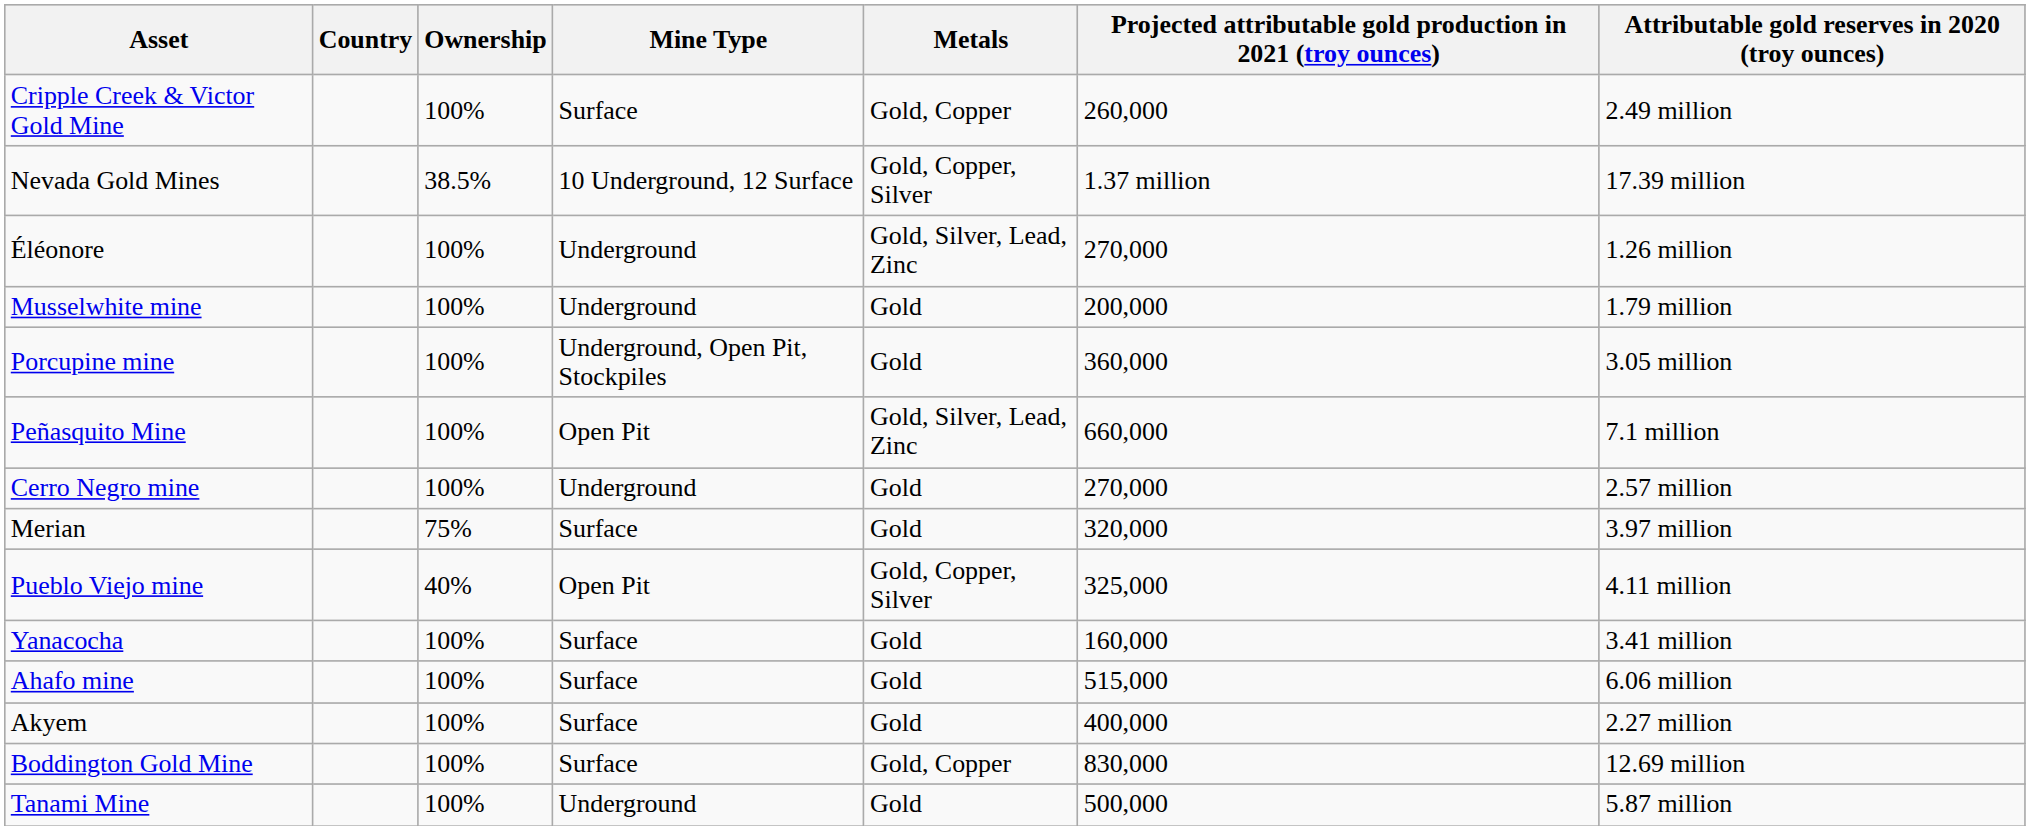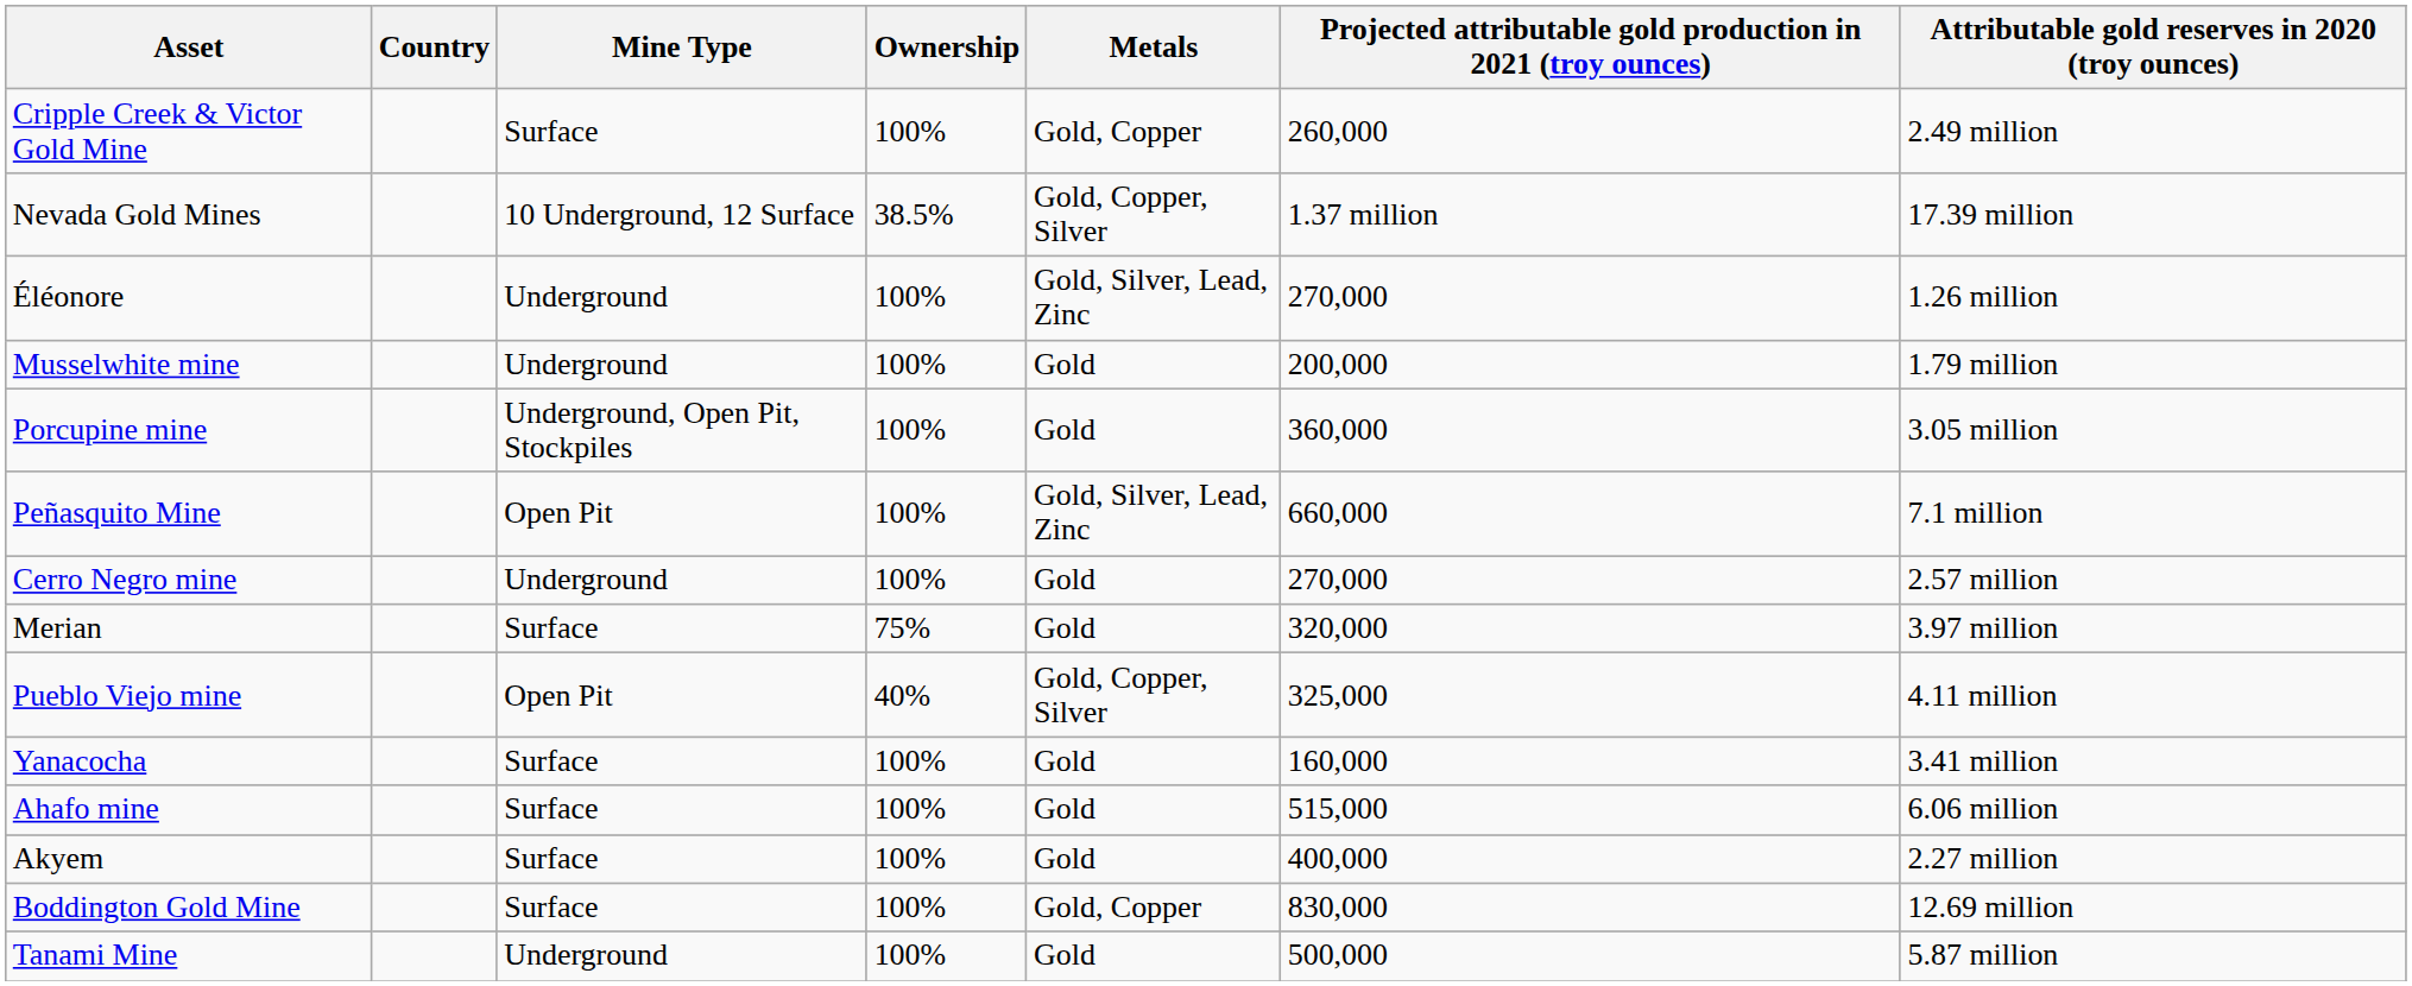columns swapped: Ownership <-> Mine Type
